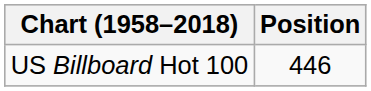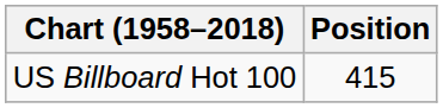US Billboard Hot 100 | Position: 446 -> 415
